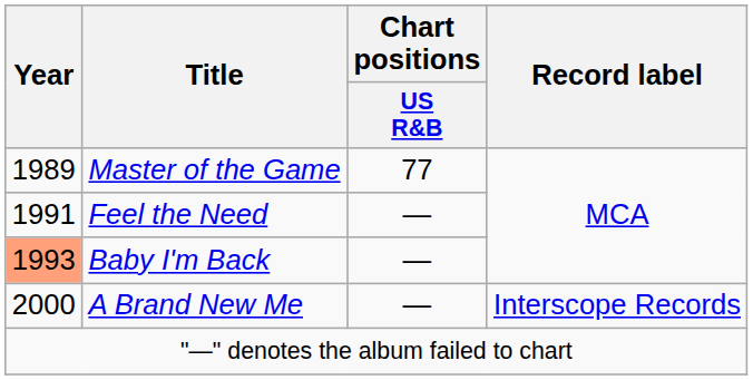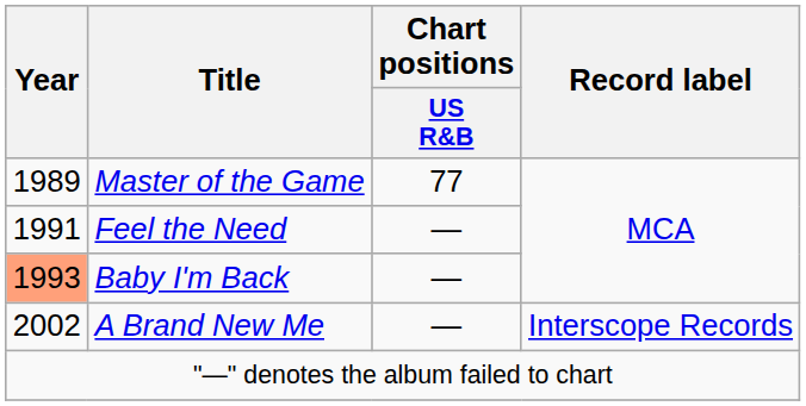A Brand New Me | Year: 2000 -> 2002
